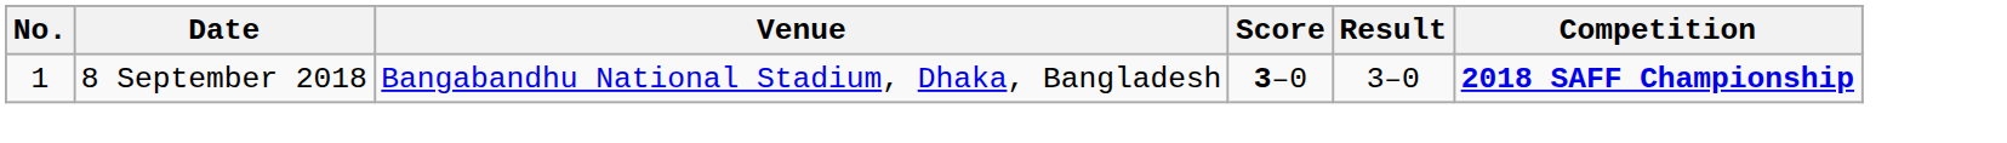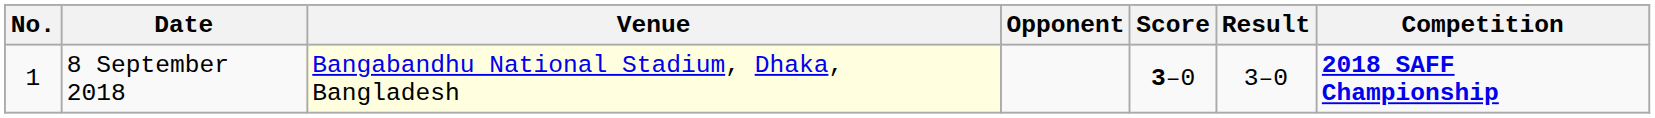+ column: Opponent
8 September 2018 | Venue: no background -> lightyellow background
